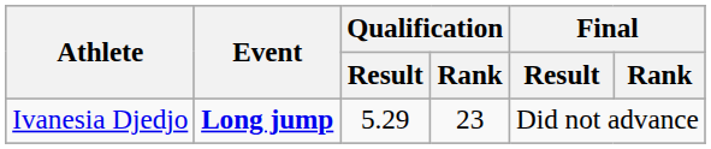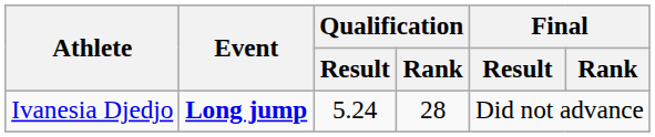Ivanesia Djedjo | Qualification / Result: 5.29 -> 5.24
Ivanesia Djedjo | Qualification / Rank: 23 -> 28
